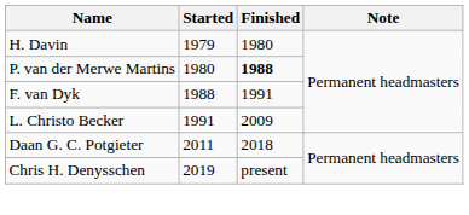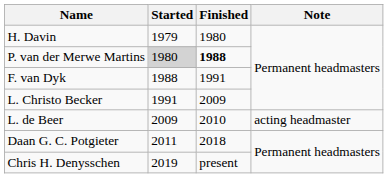P. van der Merwe Martins | Started: no background -> lightgrey background
+ row: L. de Beer | 2009 | 2010 | acting headmaster
